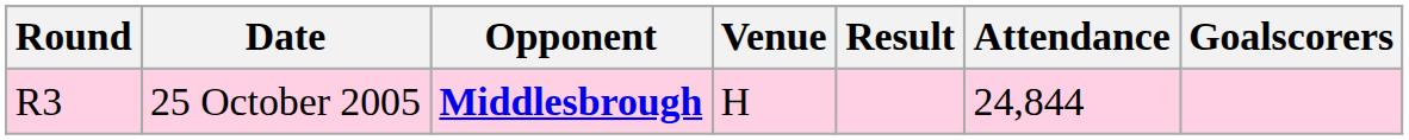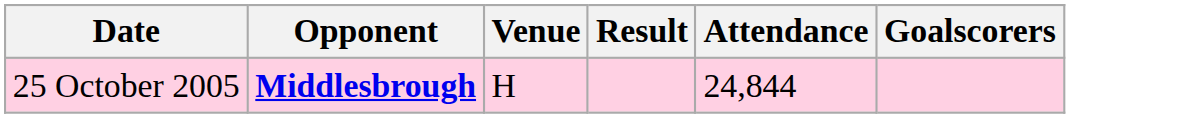- column: Round | R3
